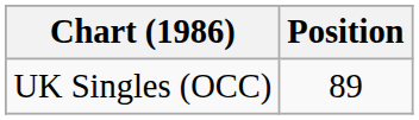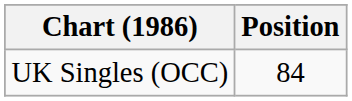UK Singles (OCC) | Position: 89 -> 84
